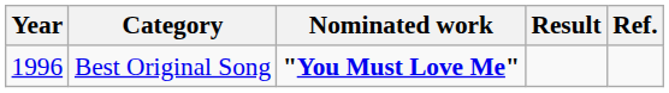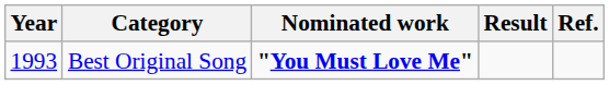Best Original Song | Year: 1996 -> 1993
